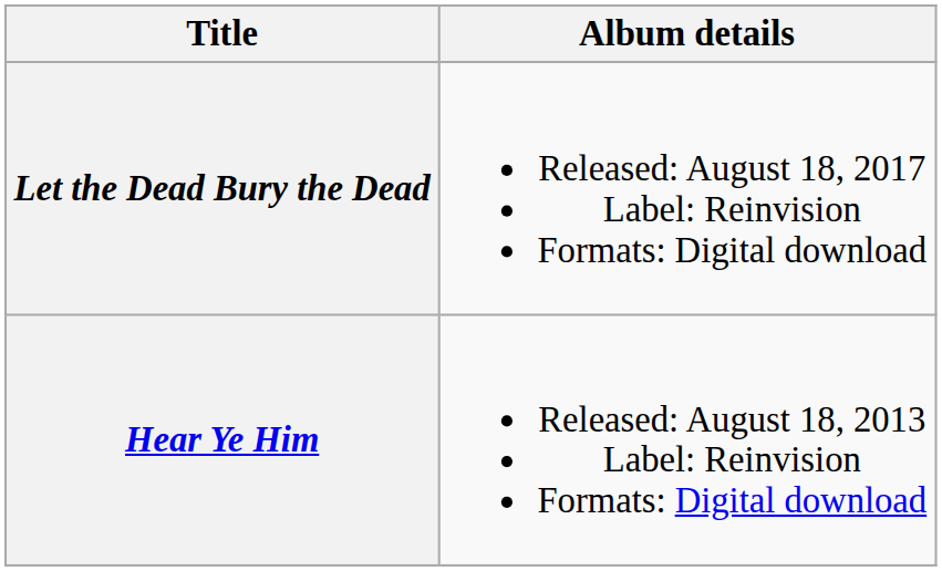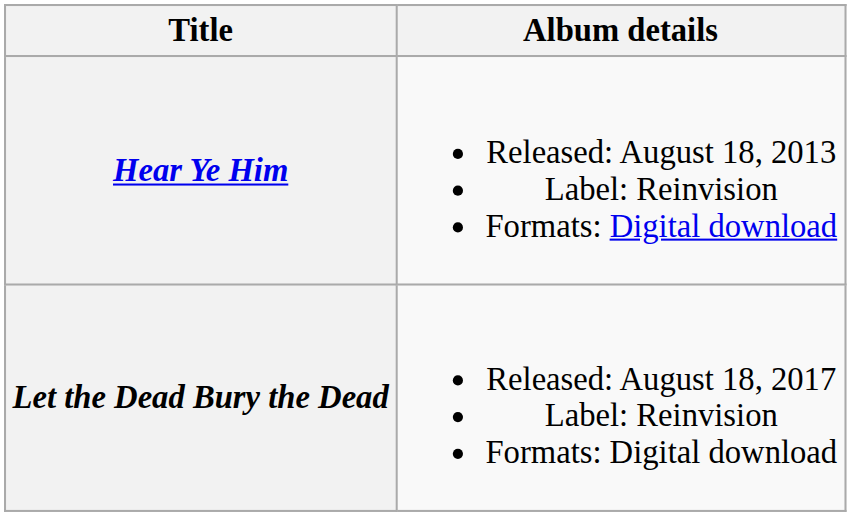rows swapped: Hear Ye Him <-> Let the Dead Bury the Dead
